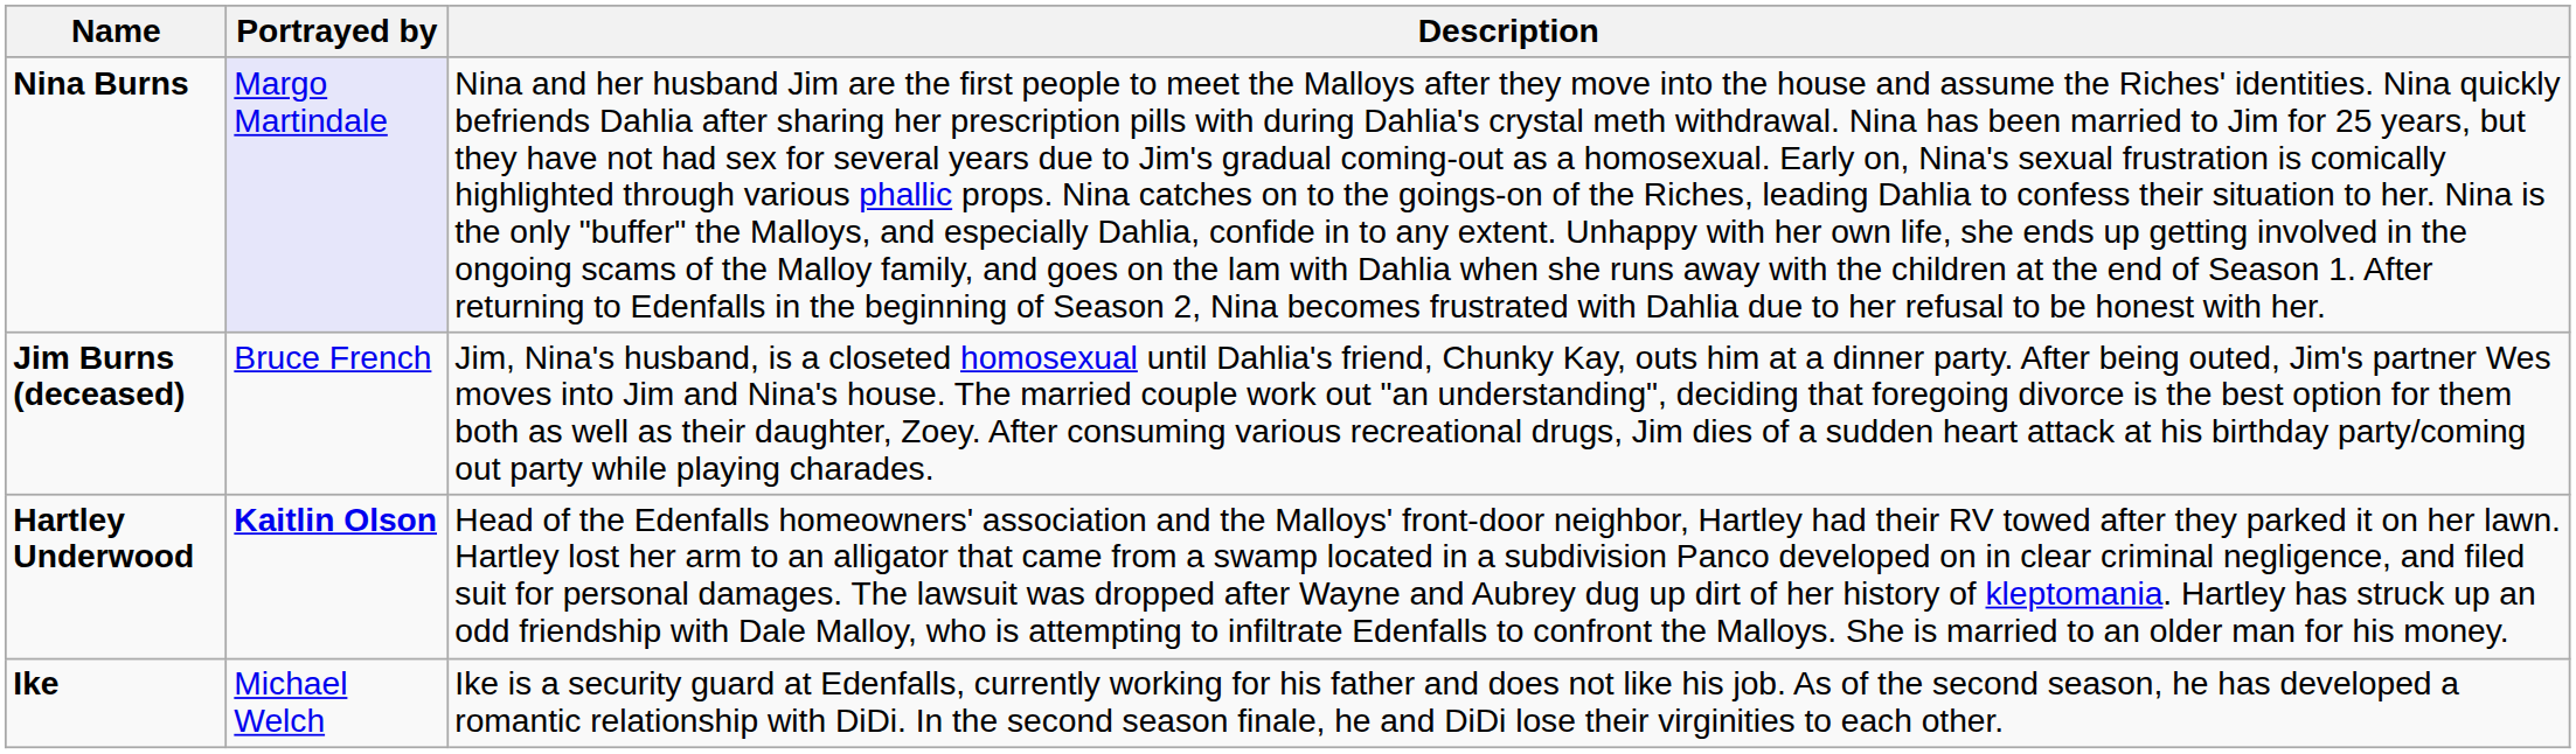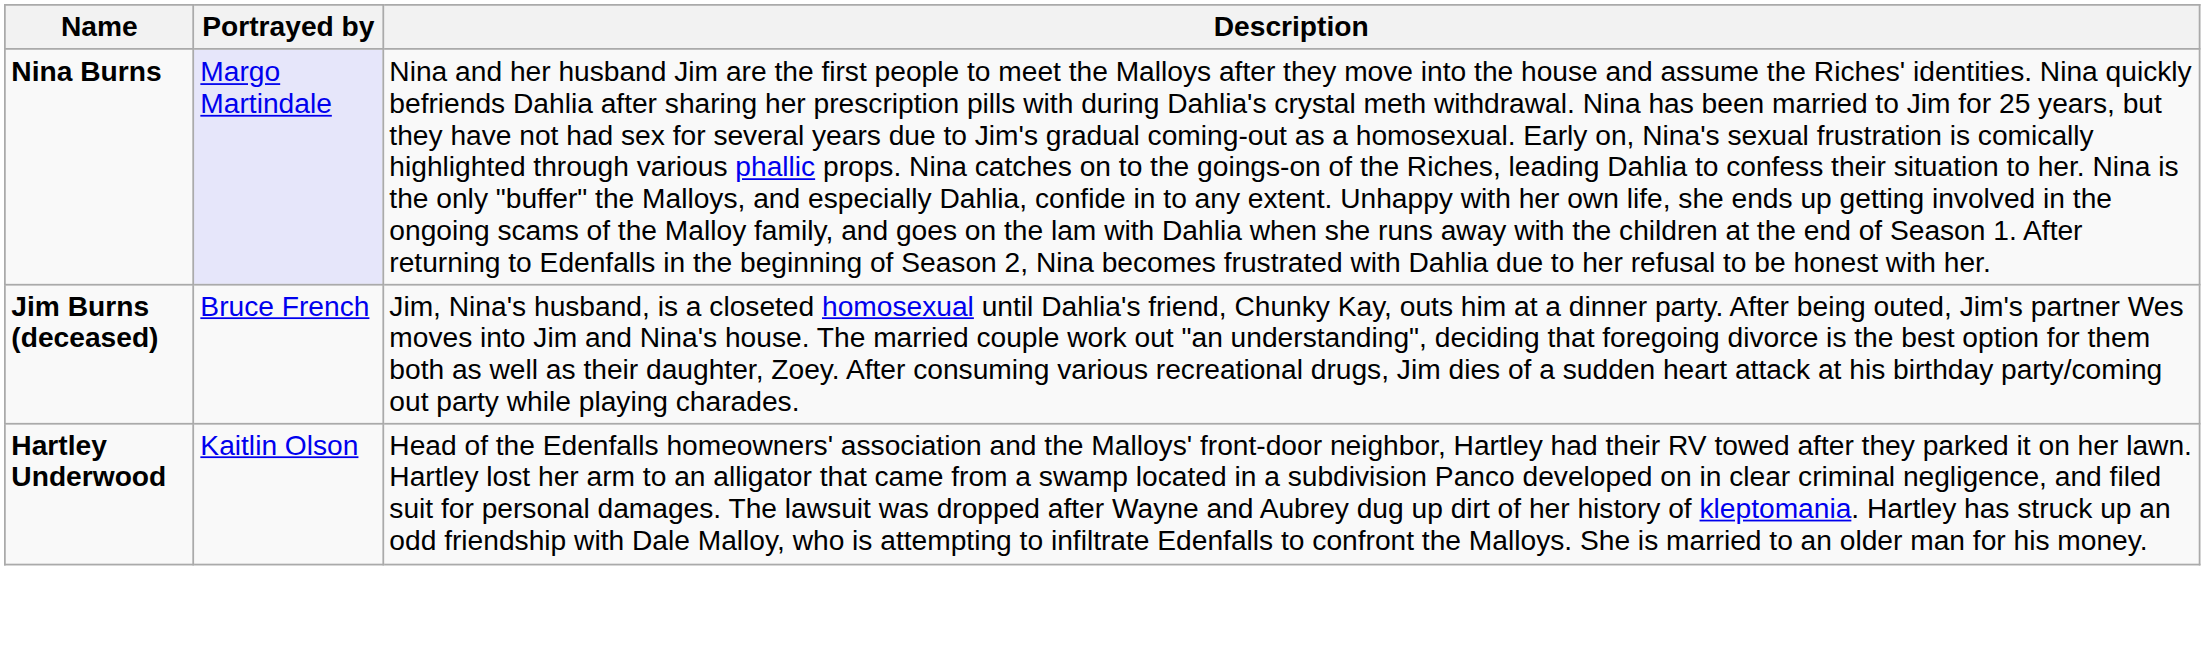Hartley Underwood | Portrayed by: bold -> normal
- row: Ike | Michael Welch | Ike is a security guard at Edenfalls, currently working for his father and does not like his job. As of the second season, he has developed a romantic relationship with DiDi. In the second season finale, he and DiDi lose their virginities to each other.
